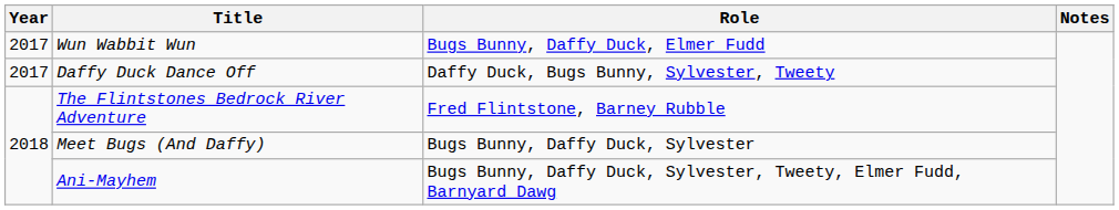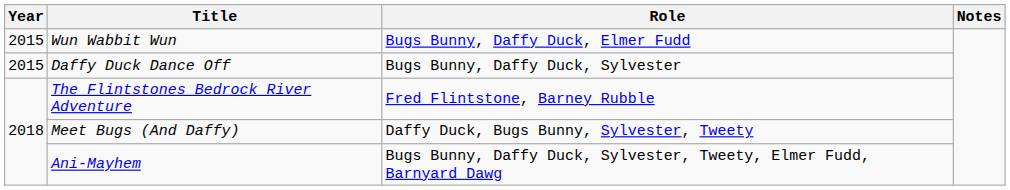Wun Wabbit Wun | Year: 2017 -> 2015
Daffy Duck Dance Off | Year: 2017 -> 2015
Daffy Duck Dance Off | Role: Daffy Duck, Bugs Bunny, Sylvester, Tweety -> Bugs Bunny, Daffy Duck, Sylvester
Meet Bugs (And Daffy) | Role: Bugs Bunny, Daffy Duck, Sylvester -> Daffy Duck, Bugs Bunny, Sylvester, Tweety
